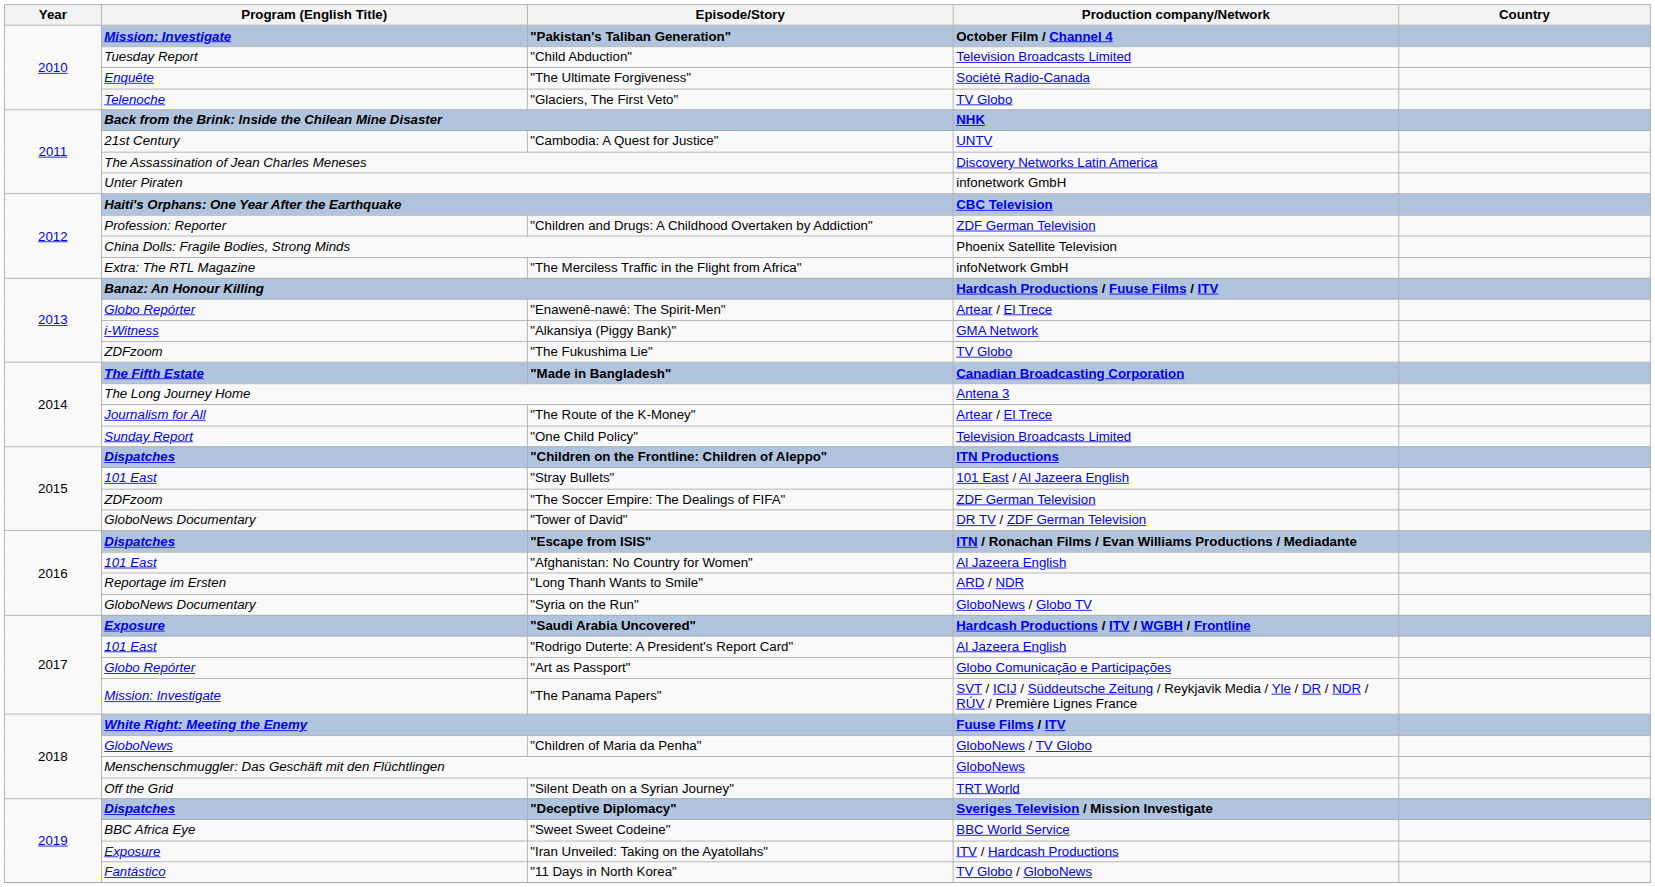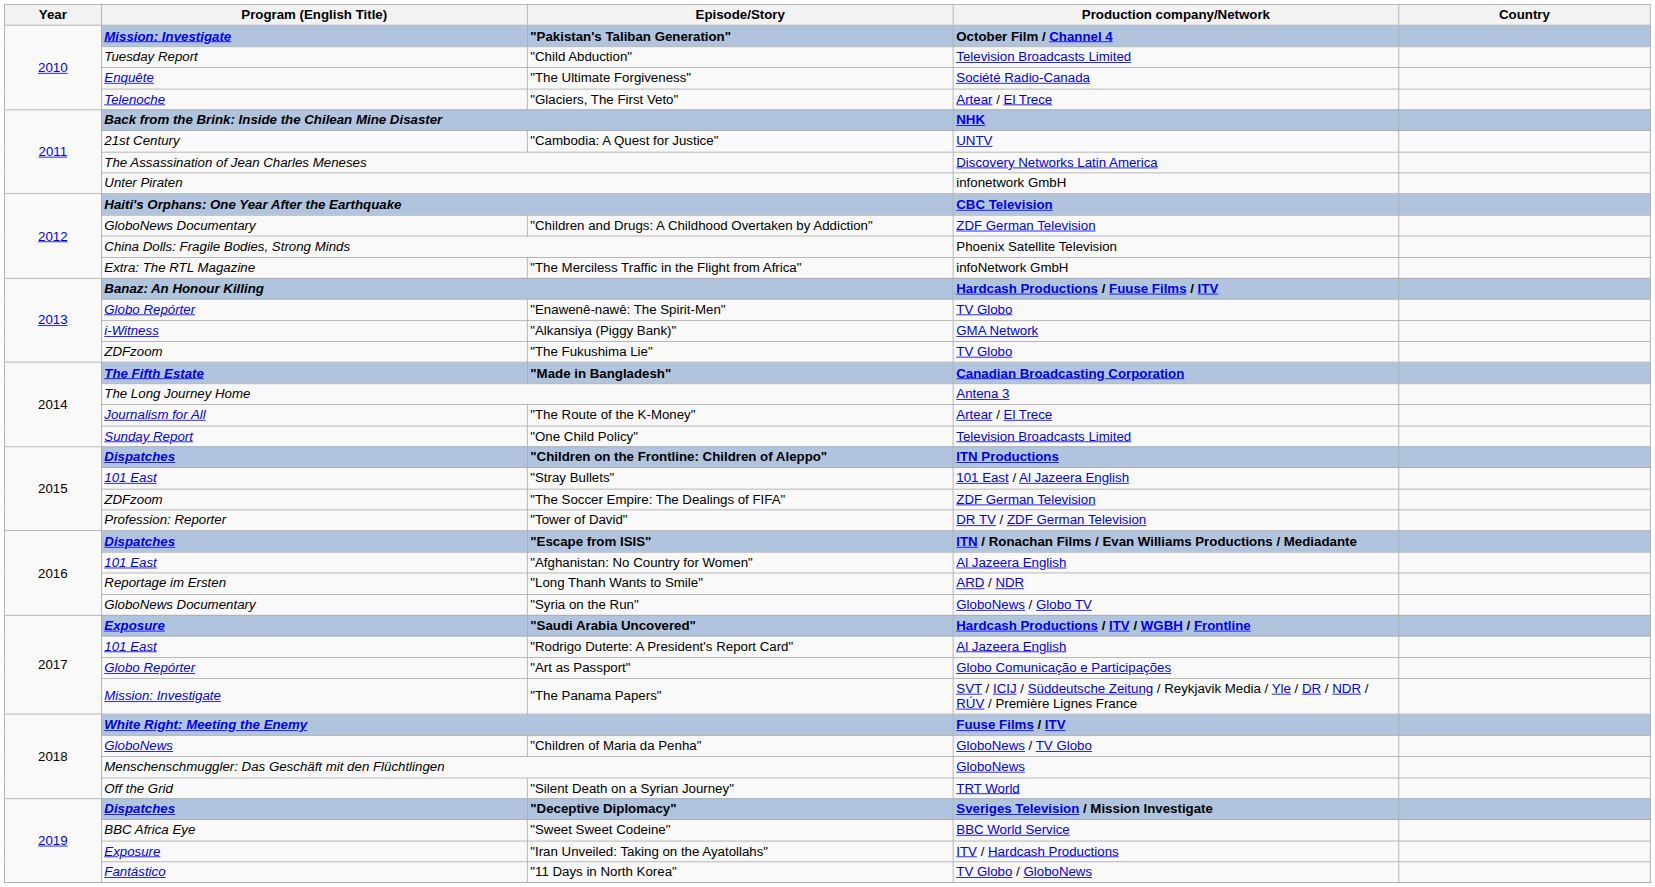"Glaciers, The First Veto" | Production company/Network: TV Globo -> Artear / El Trece
"Children and Drugs: A Childhood Overtaken by Addiction" | Program (English Title): Profession: Reporter -> GloboNews Documentary
"Enawenê-nawê: The Spirit-Men" | Production company/Network: Artear / El Trece -> TV Globo
"Tower of David" | Program (English Title): GloboNews Documentary -> Profession: Reporter
